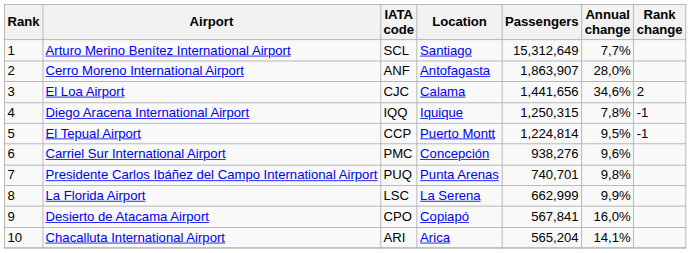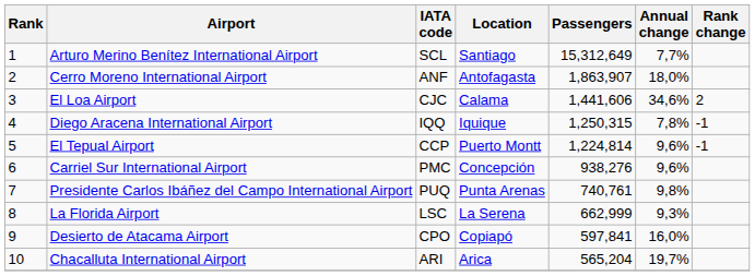Cerro Moreno International Airport | Annual change: 28,0% -> 18,0%
El Loa Airport | Passengers: 1,441,656 -> 1,441,606
El Tepual Airport | Annual change: 9,5% -> 9,6%
Presidente Carlos Ibáñez del Campo International Airport | Passengers: 740,701 -> 740,761
La Florida Airport | Annual change: 9,9% -> 9,3%
Desierto de Atacama Airport | Passengers: 567,841 -> 597,841
Chacalluta International Airport | Annual change: 14,1% -> 19,7%
